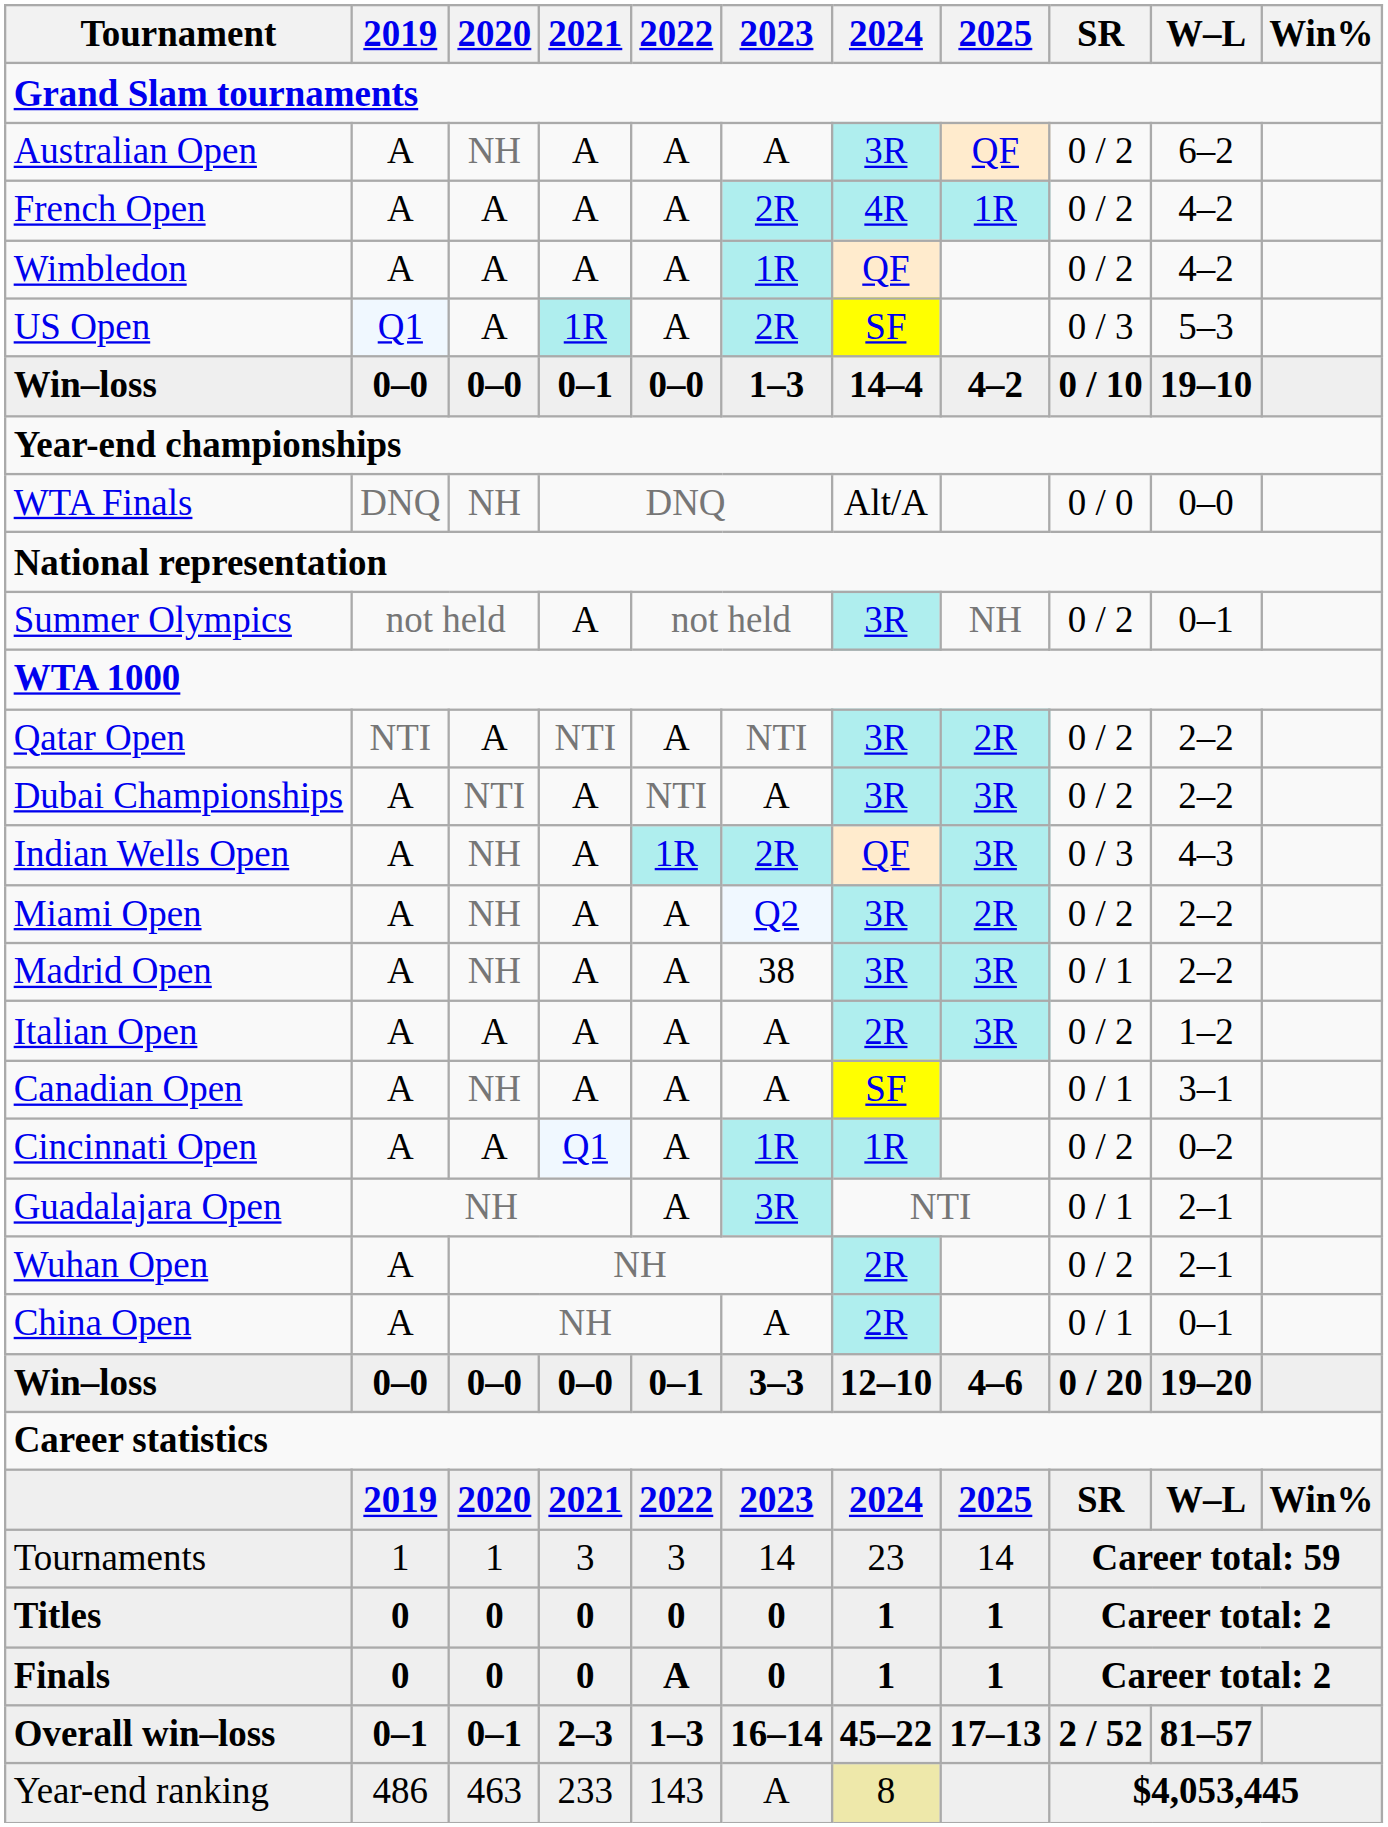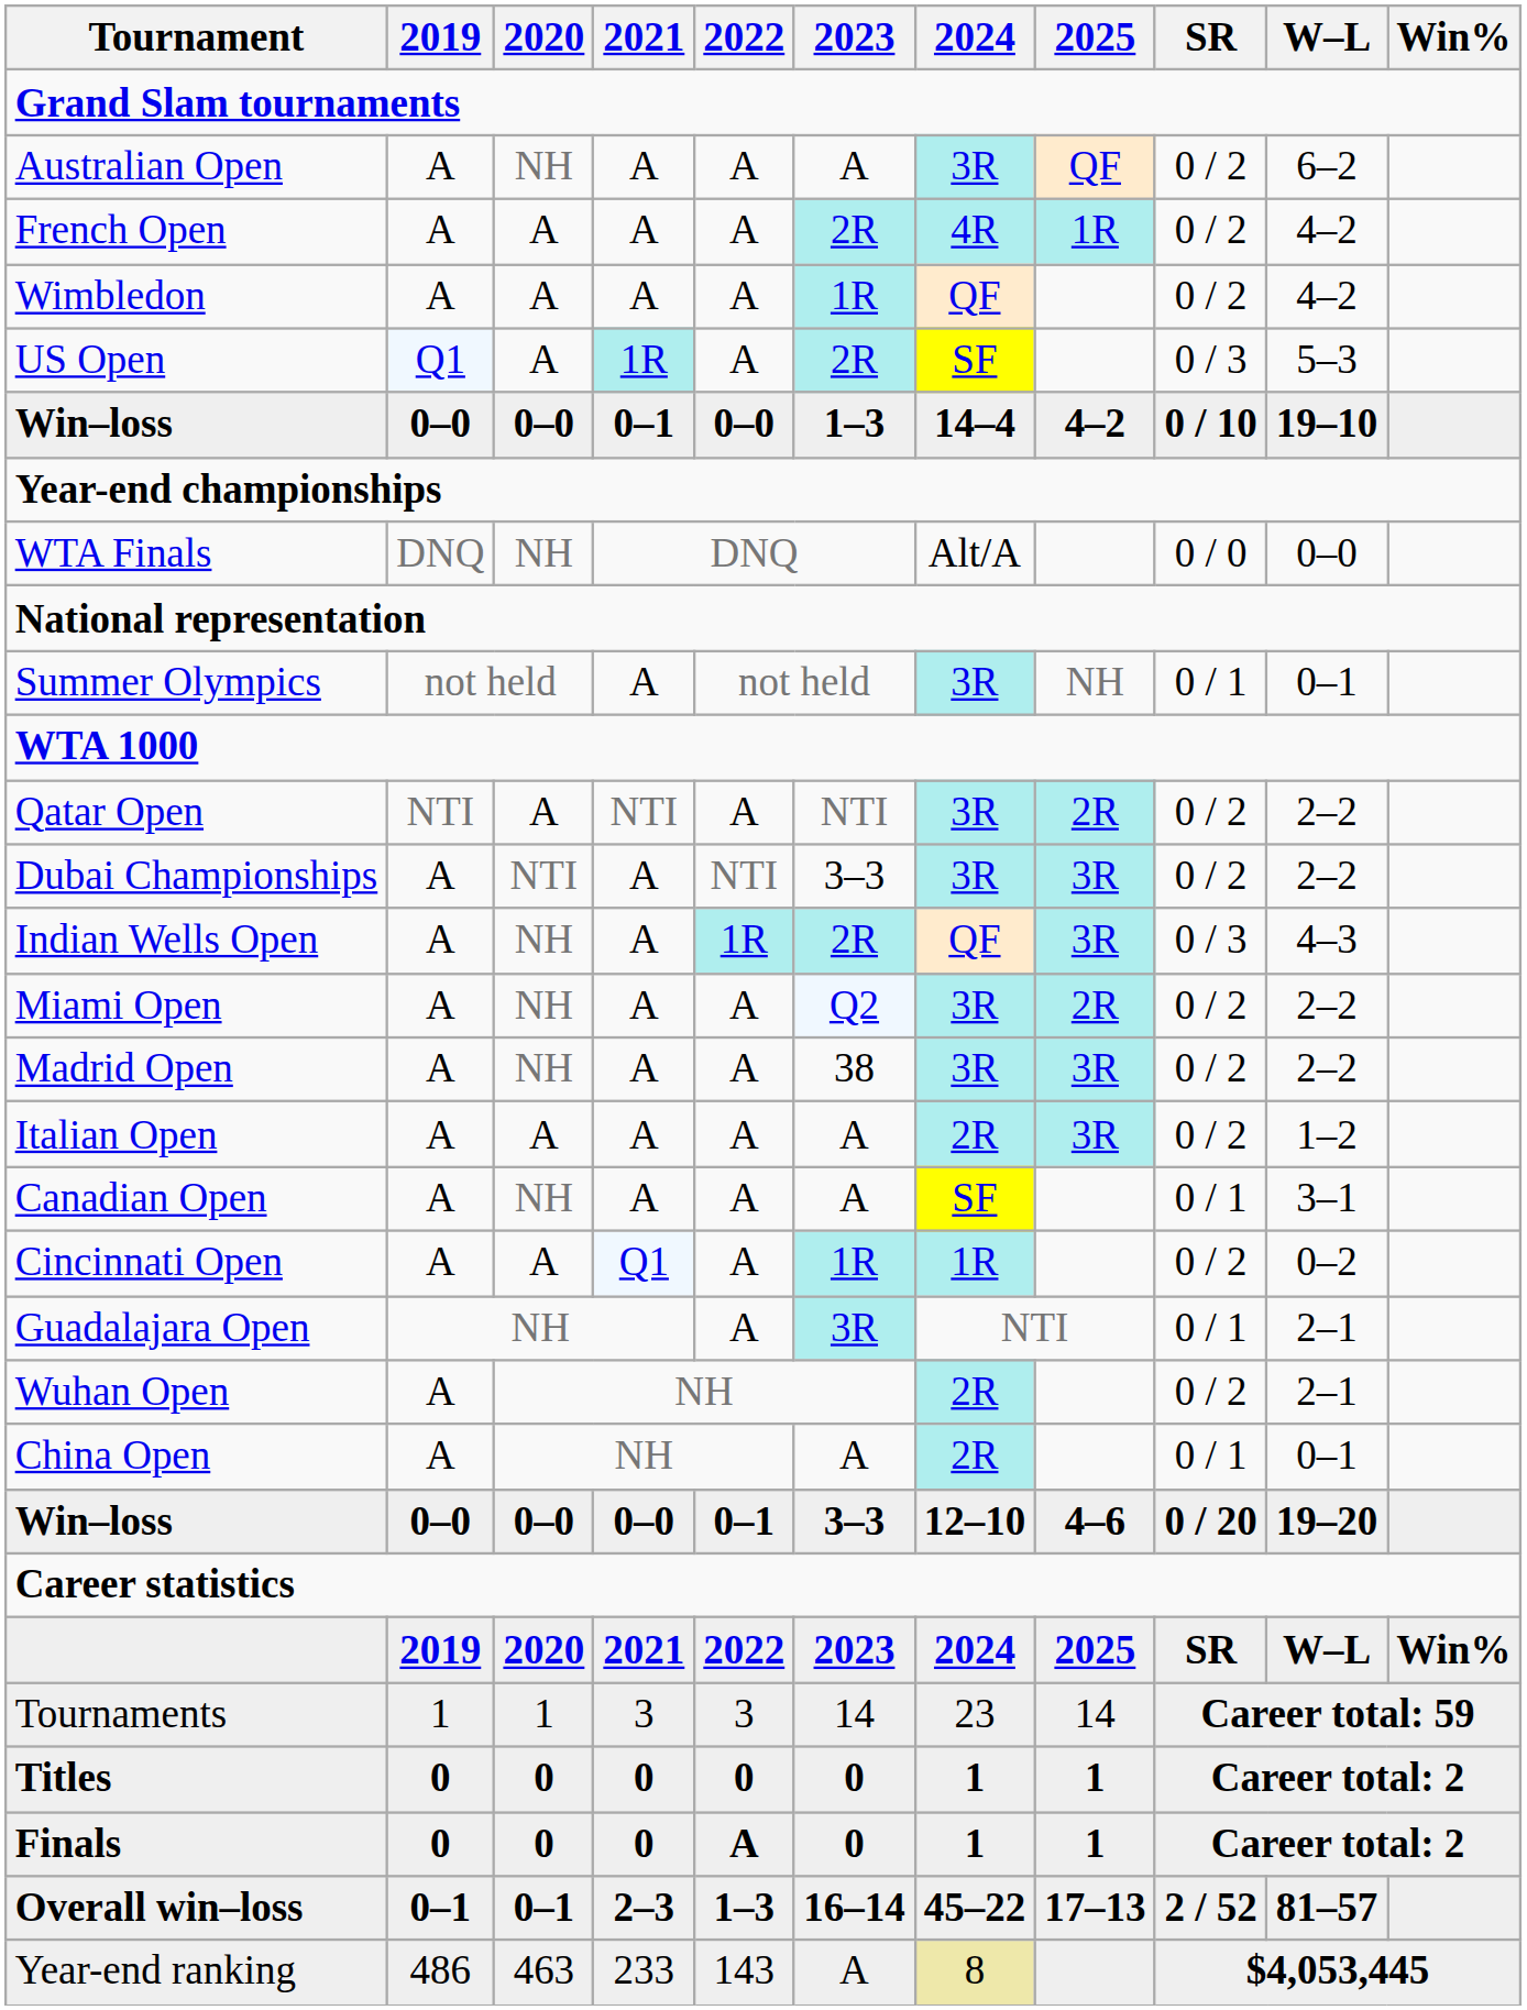Summer Olympics | SR: 0 / 2 -> 0 / 1
Dubai Championships | 2023: A -> 3–3
Madrid Open | SR: 0 / 1 -> 0 / 2
